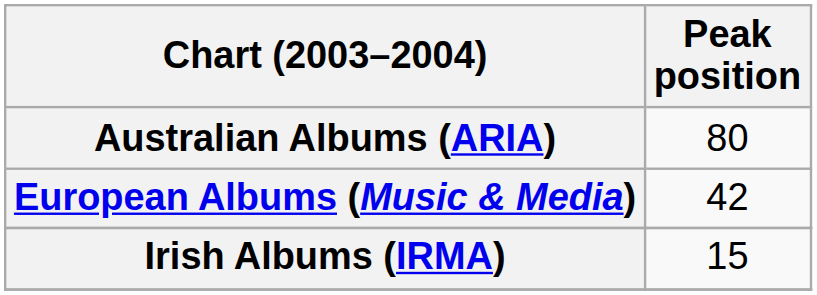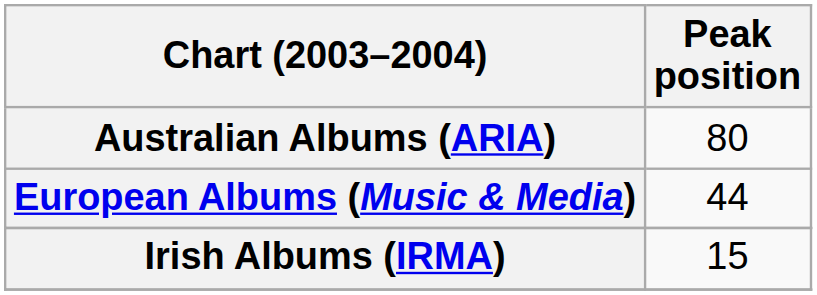European Albums (Music & Media) | Peak position: 42 -> 44
